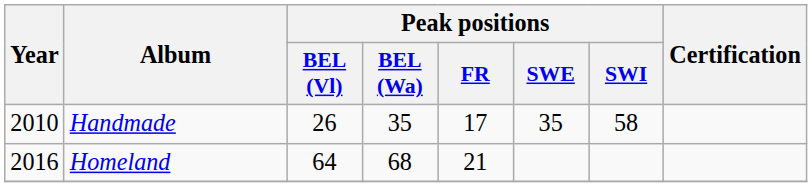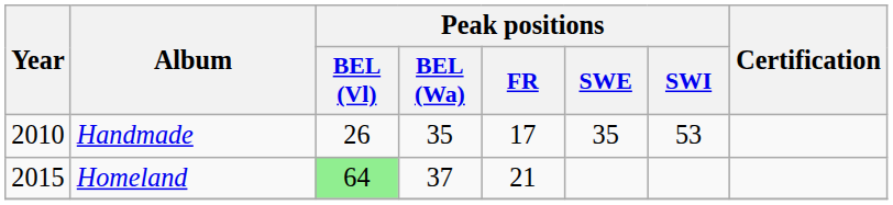Handmade | Peak positions / SWI: 58 -> 53
Homeland | Year: 2016 -> 2015
Homeland | Peak positions / BEL (Vl): no background -> lightgreen background
Homeland | Peak positions / BEL (Wa): 68 -> 37
